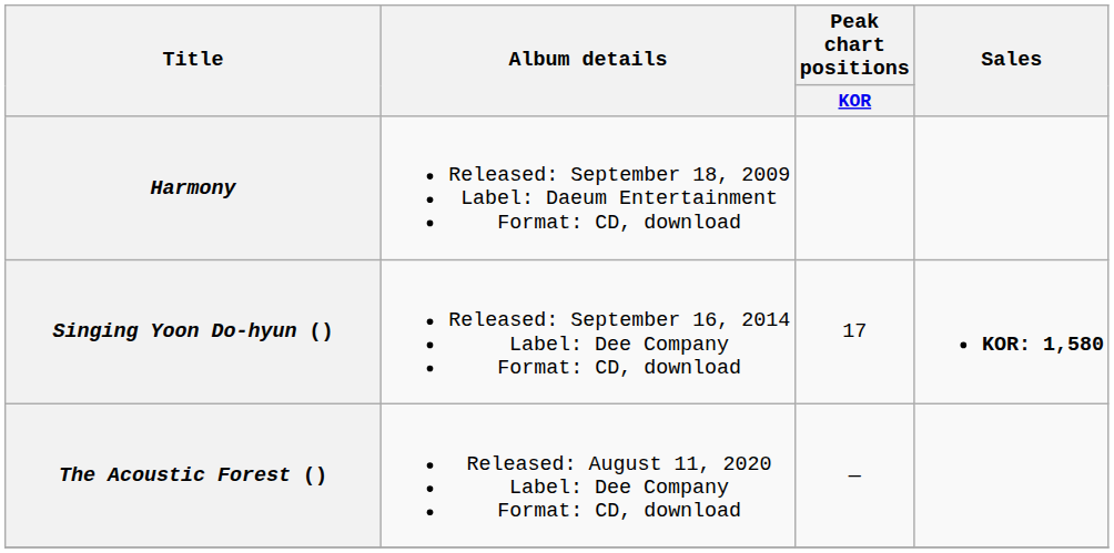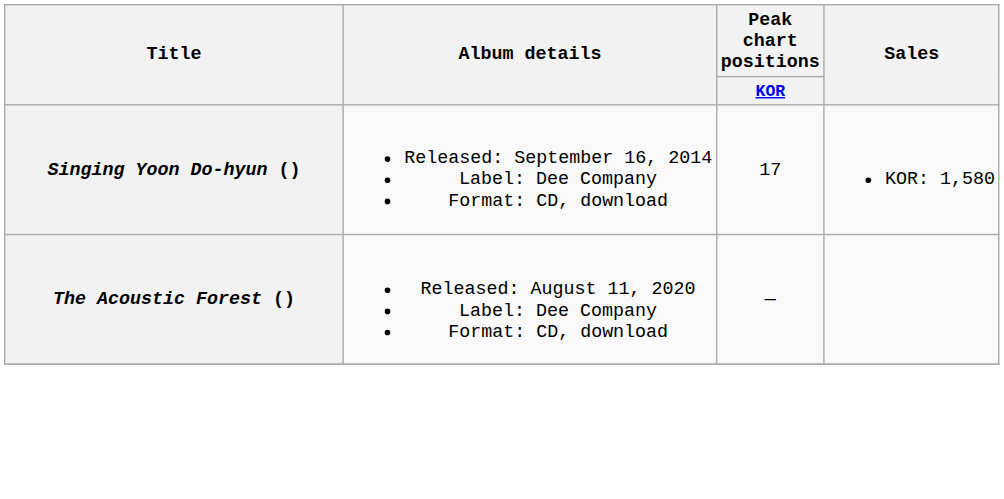- row: Harmony | Released: September 18, 2009 Label: Daeum Entertainment Format: CD, download
Singing Yoon Do-hyun () | Sales: bold -> normal
